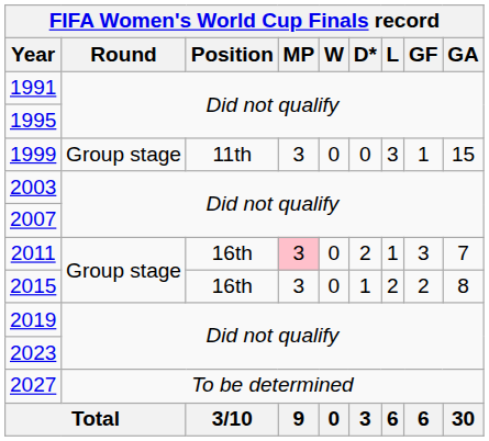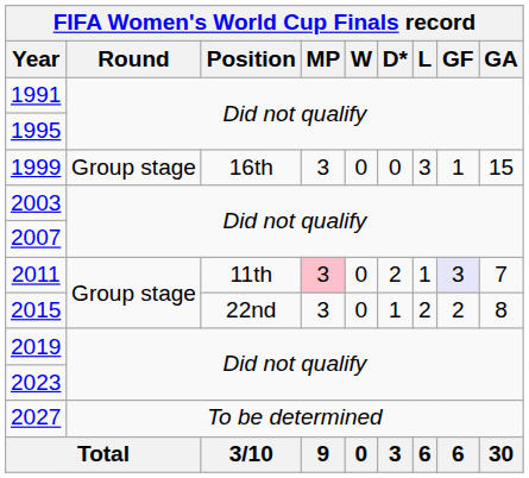1999 | Position: 11th -> 16th
2011 | Position: 16th -> 11th
2011 | GF: no background -> lavender background
2015 | Position: 16th -> 22nd
